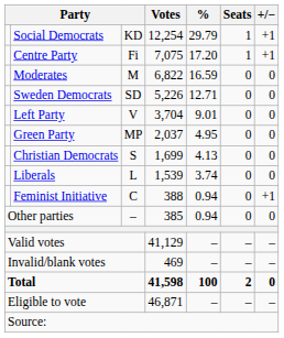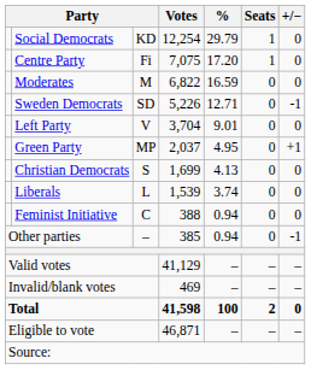Social Democrats | +/−: +1 -> 0
Centre Party | +/−: +1 -> 0
Sweden Democrats | +/−: 0 -> -1
Green Party | +/−: 0 -> +1
Feminist Initiative | +/−: +1 -> 0
Other parties | +/−: 0 -> -1
